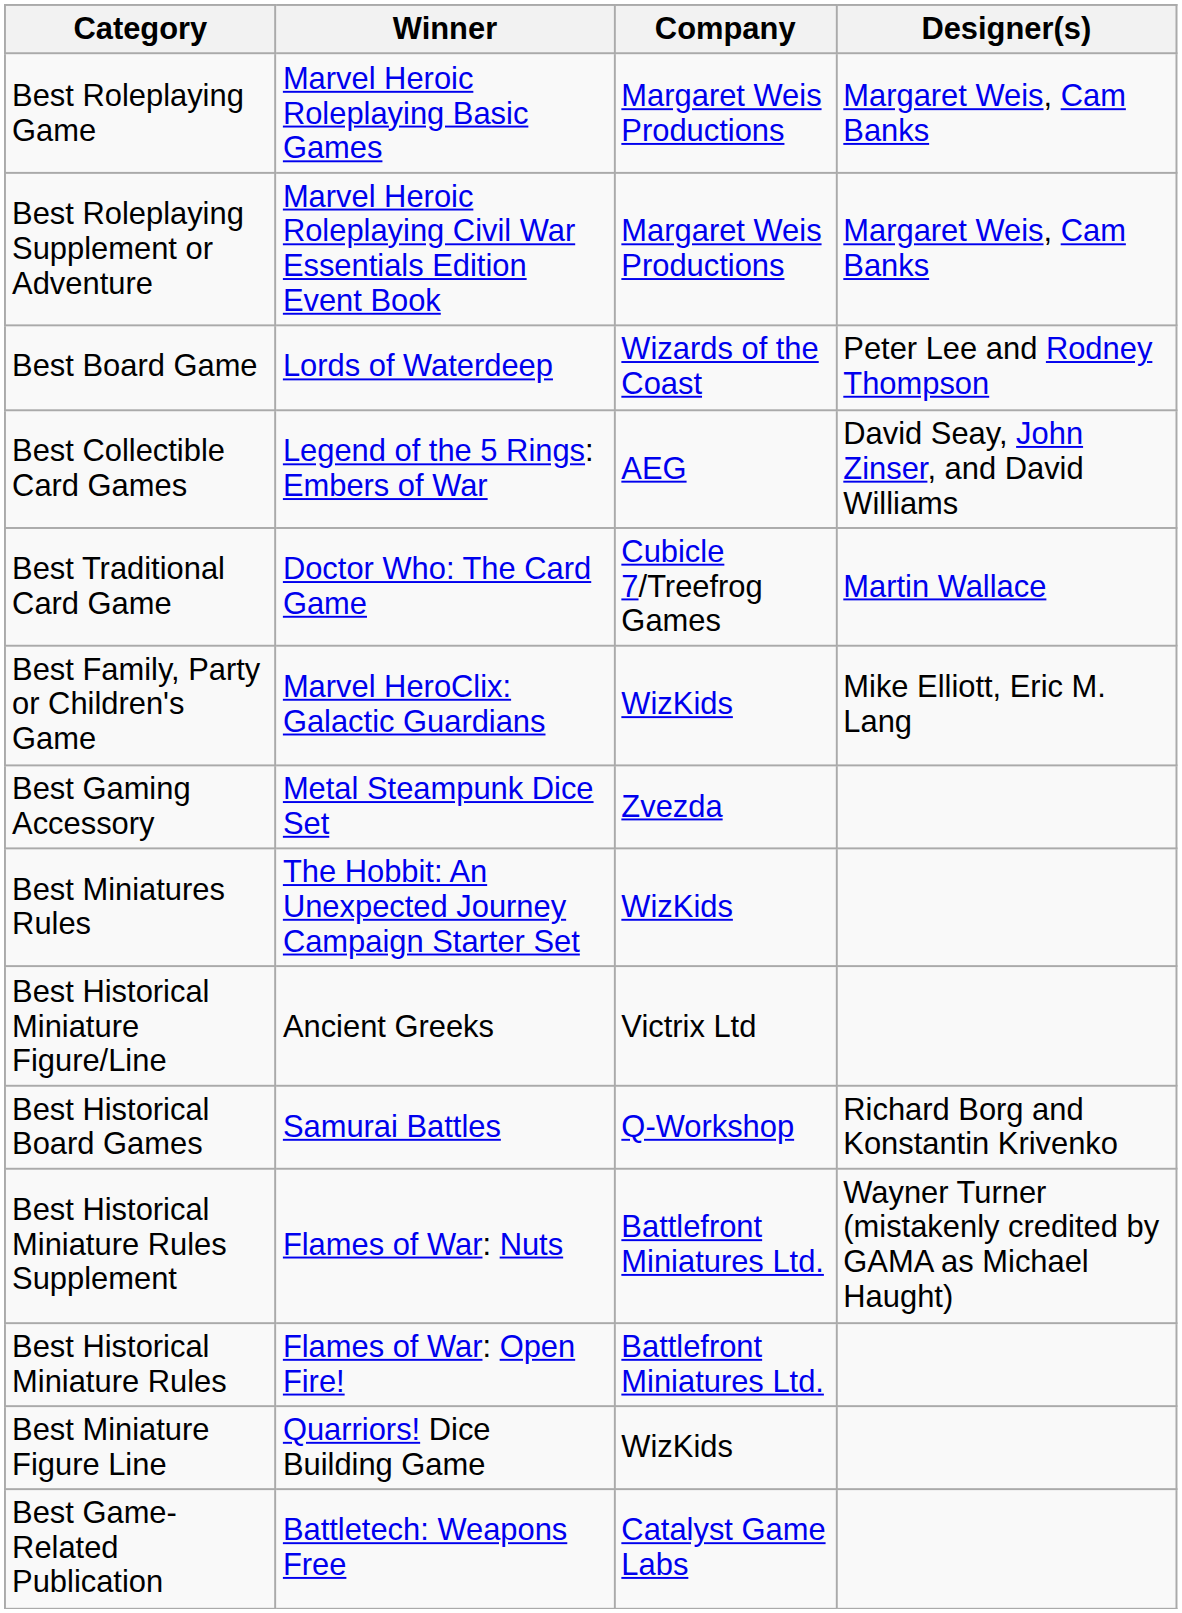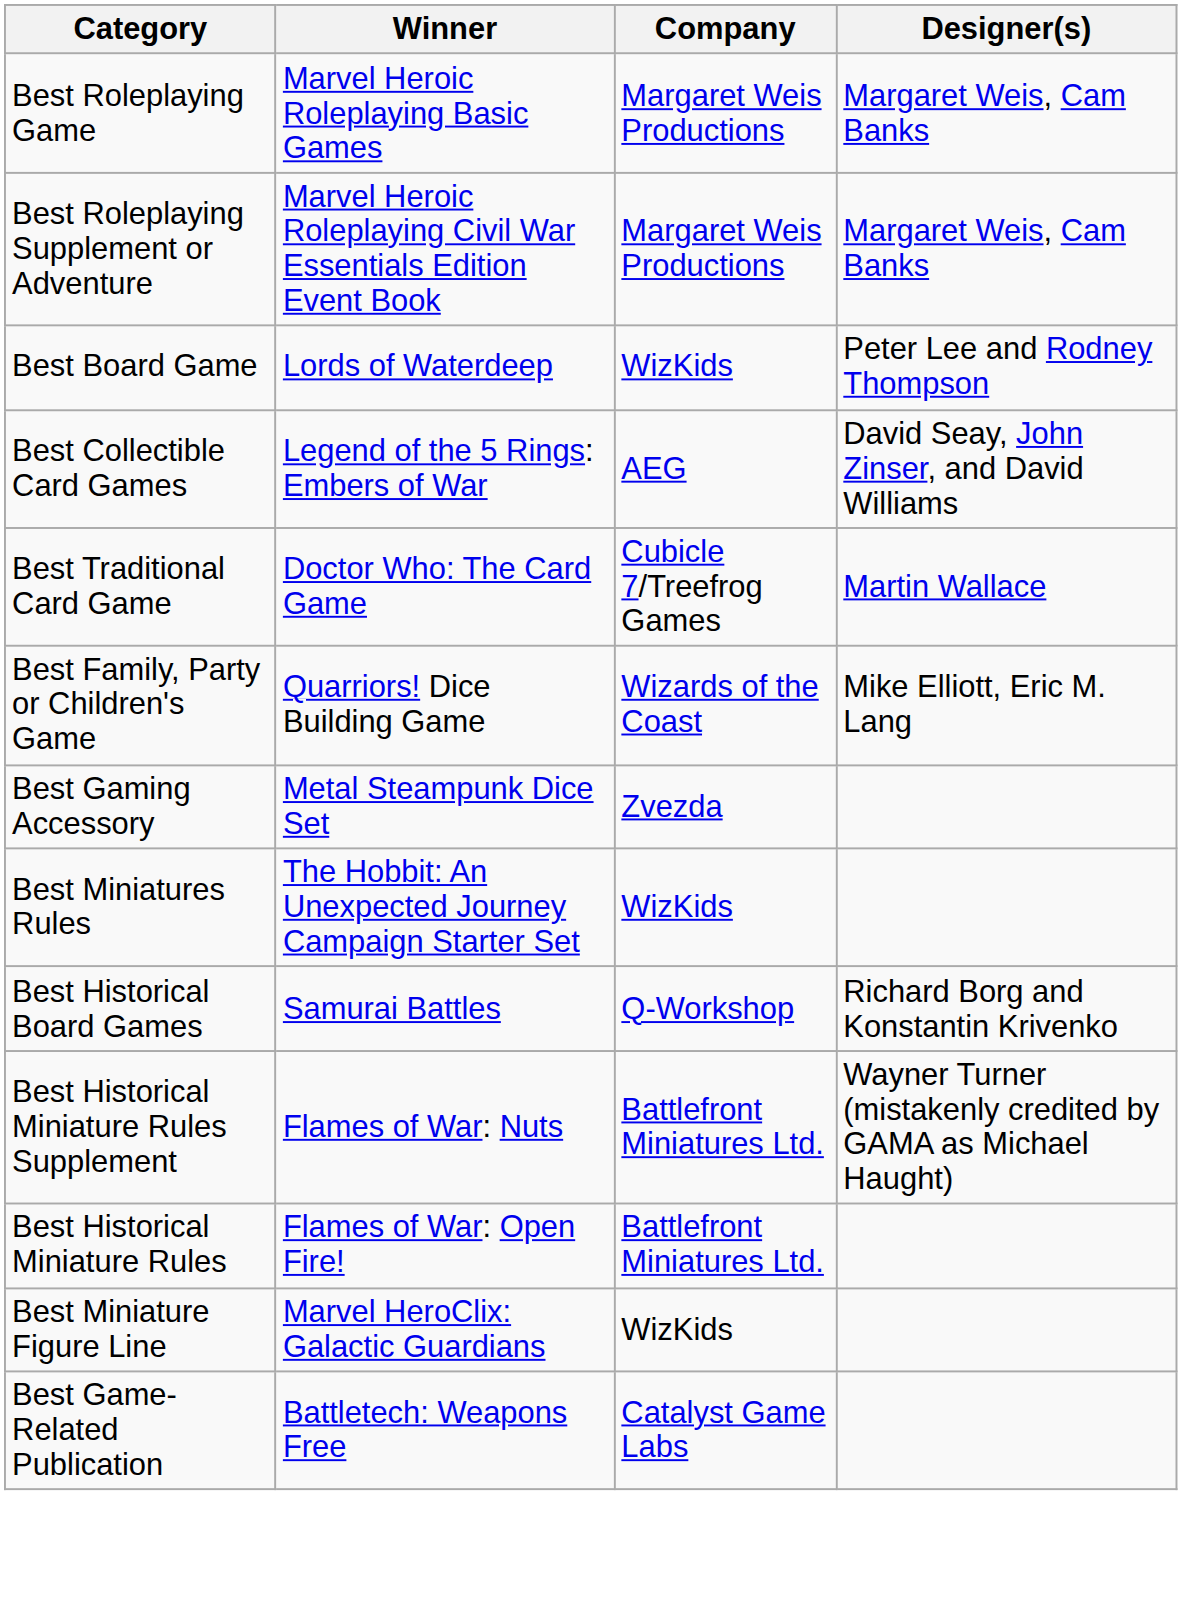Best Board Game | Company: Wizards of the Coast -> WizKids
Best Family, Party or Children's Game | Winner: Marvel HeroClix: Galactic Guardians -> Quarriors! Dice Building Game
Best Family, Party or Children's Game | Company: WizKids -> Wizards of the Coast
- row: Best Historical Miniature Figure/Line | Ancient Greeks | Victrix Ltd
Best Miniature Figure Line | Winner: Quarriors! Dice Building Game -> Marvel HeroClix: Galactic Guardians
